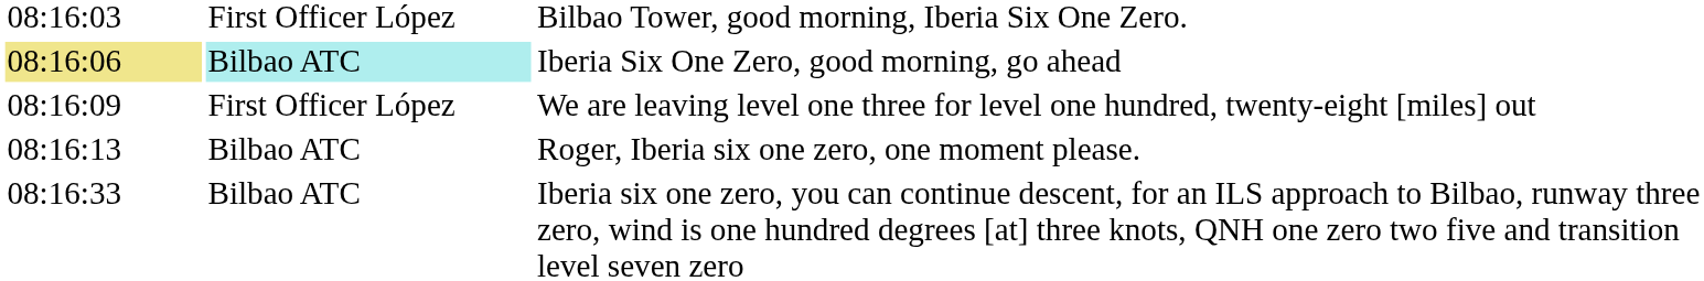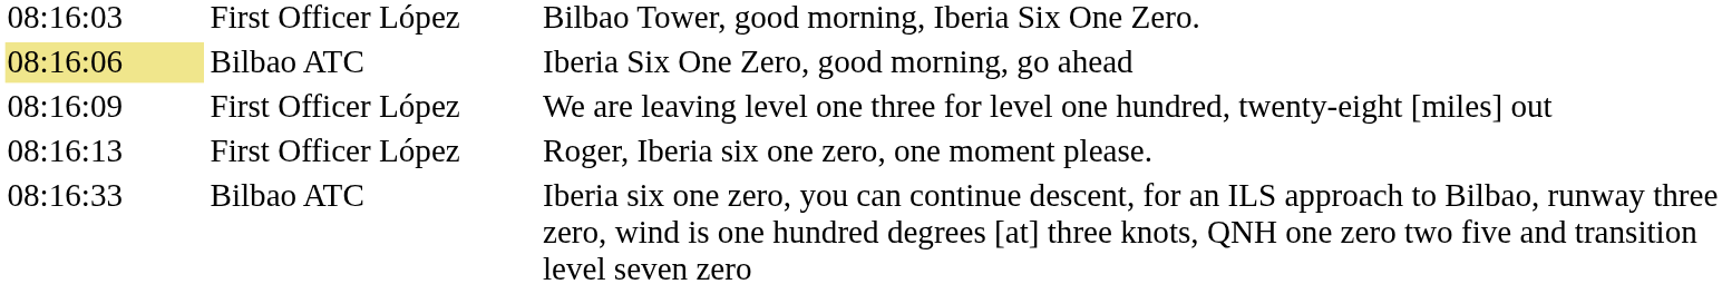Iberia Six One Zero, good morning, go ahead | column 2: paleturquoise background -> no background
Roger, Iberia six one zero, one moment please. | column 2: Bilbao ATC -> First Officer López
